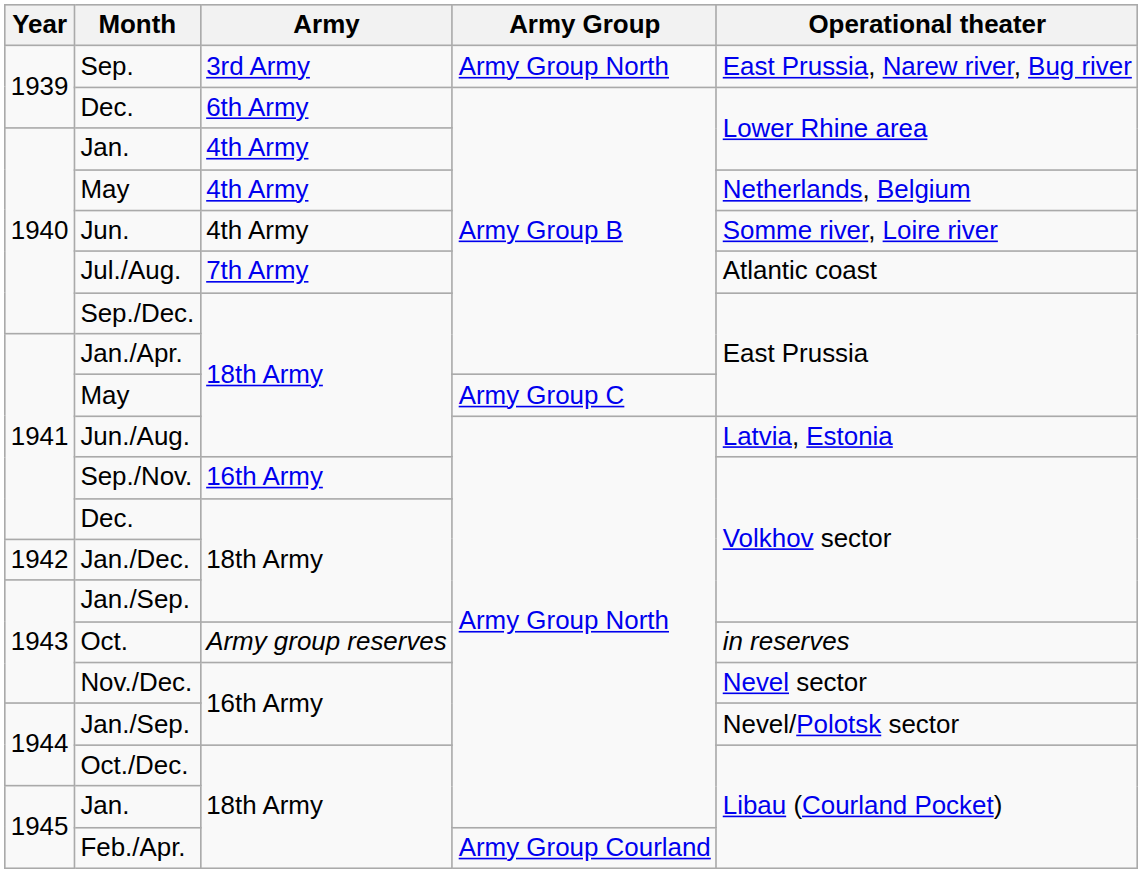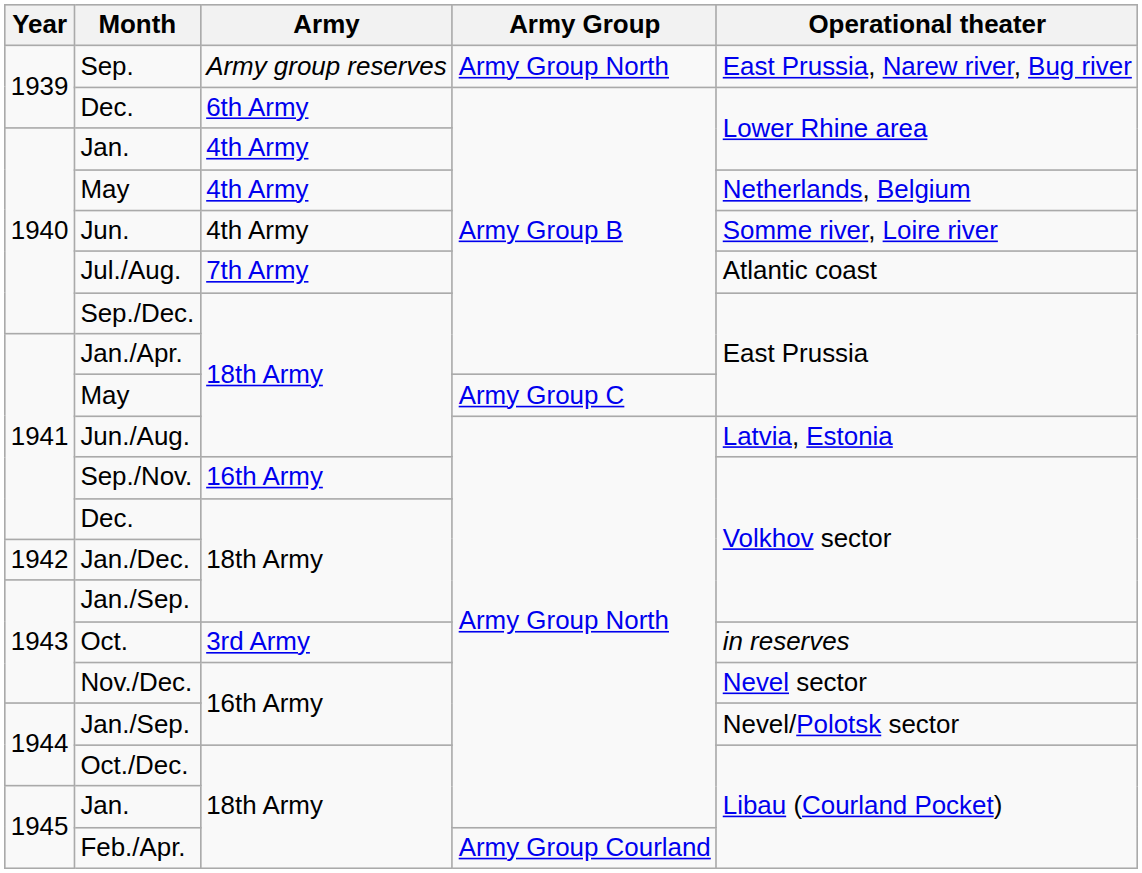Sep. | Army: 3rd Army -> Army group reserves
Oct. | Army: Army group reserves -> 3rd Army
